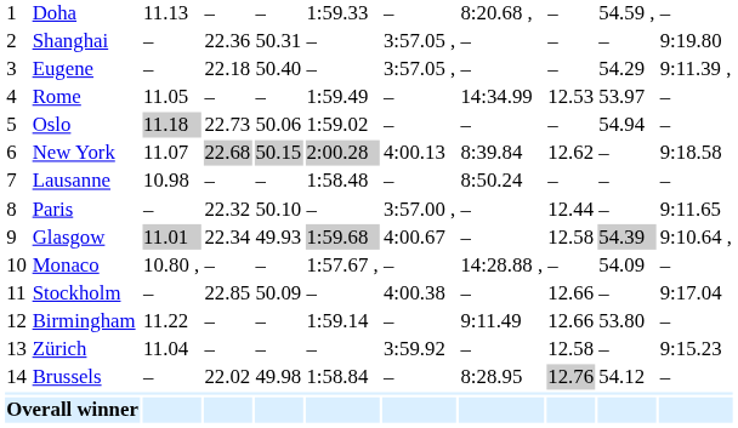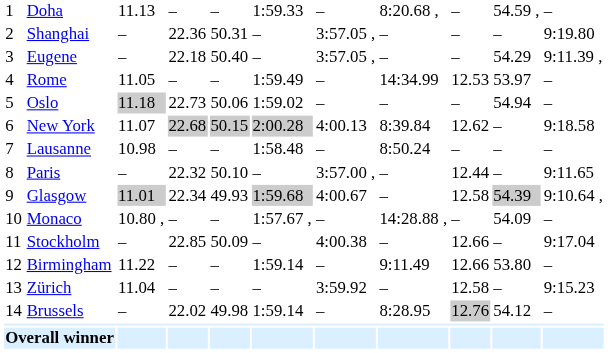Brussels | column 6: 1:58.84 -> 1:59.14
